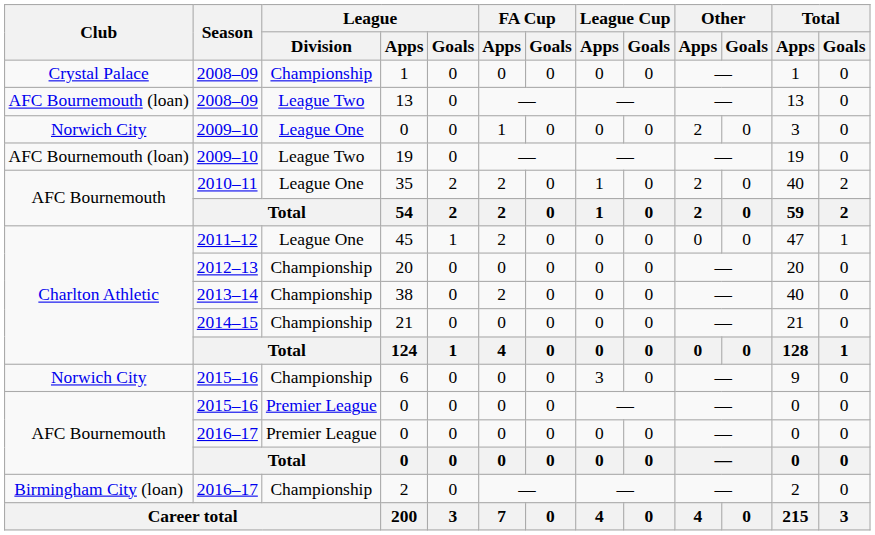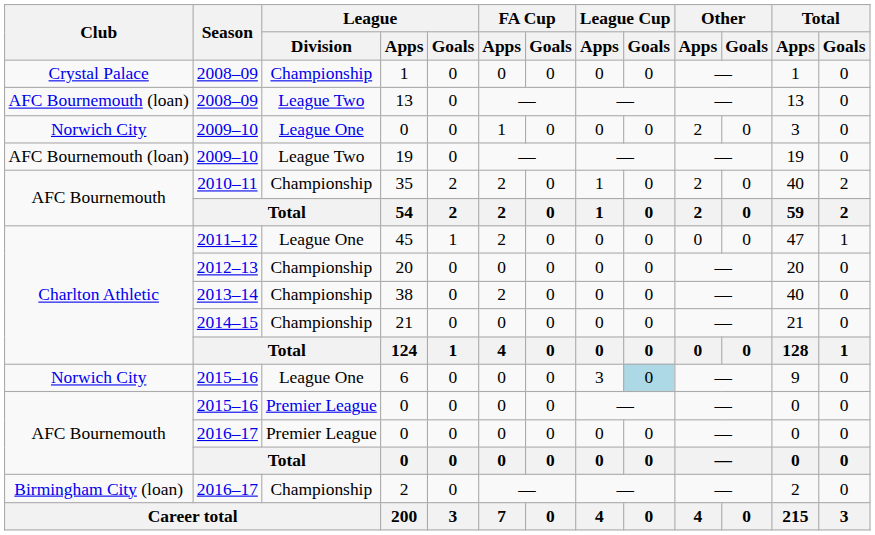35 | League / Division: League One -> Championship
6 | League / Division: Championship -> League One
6 | League Cup / Goals: no background -> lightblue background
